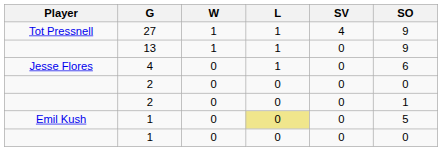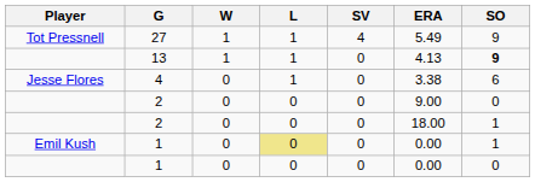+ column: ERA | 5.49 | 4.13 | 3.38 | 9.00 | 18.00 | 0.00 | 0.00
13 | SO: normal -> bold
Emil Kush / 1 | SO: 5 -> 1
